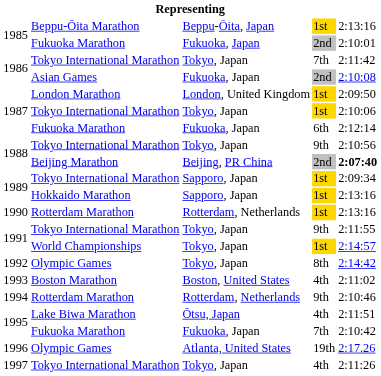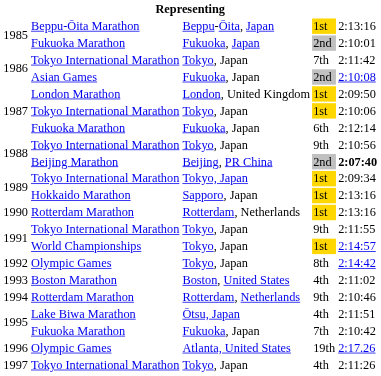1989 / Tokyo International Marathon | column 3: Sapporo, Japan -> Tokyo, Japan
